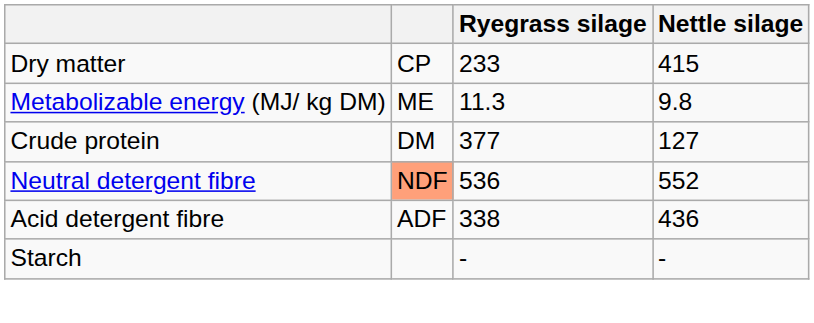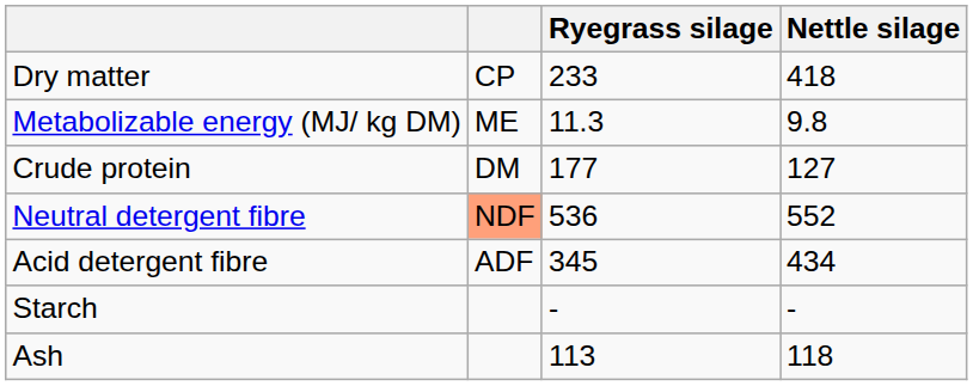Dry matter | Nettle silage: 415 -> 418
Crude protein | Ryegrass silage: 377 -> 177
Acid detergent fibre | Ryegrass silage: 338 -> 345
Acid detergent fibre | Nettle silage: 436 -> 434
+ row: Ash | 113 | 118
